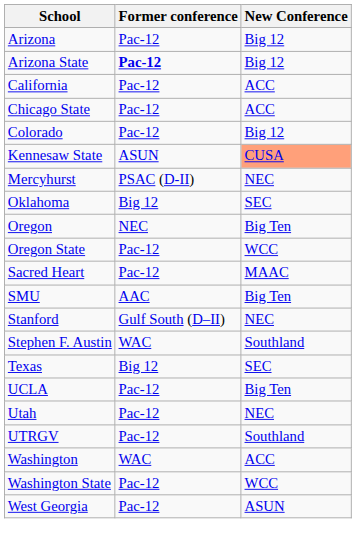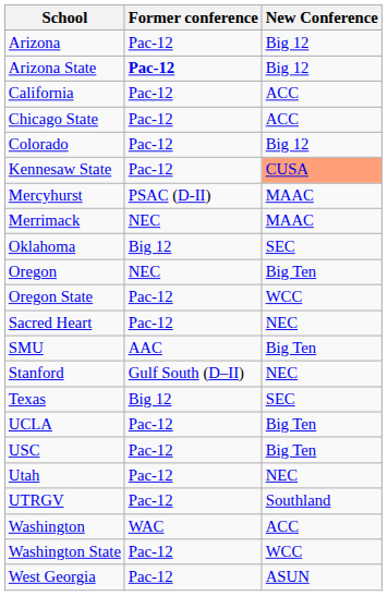Kennesaw State | Former conference: ASUN -> Pac-12
Mercyhurst | New Conference: NEC -> MAAC
+ row: Merrimack | NEC | MAAC
Sacred Heart | New Conference: MAAC -> NEC
- row: Stephen F. Austin | WAC | Southland
+ row: USC | Pac-12 | Big Ten
